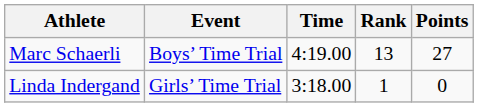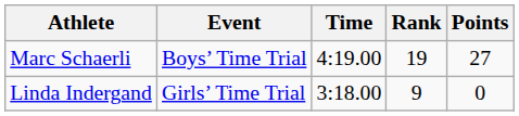Marc Schaerli | Rank: 13 -> 19
Linda Indergand | Rank: 1 -> 9
